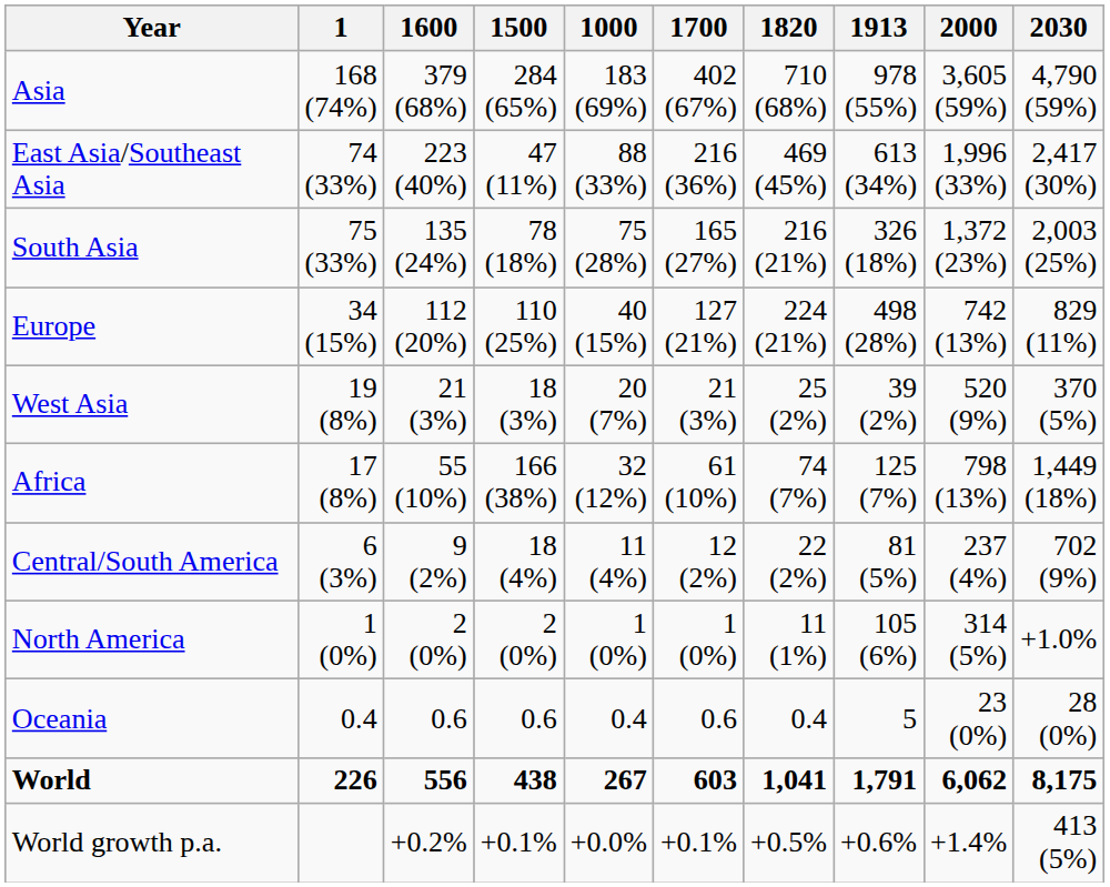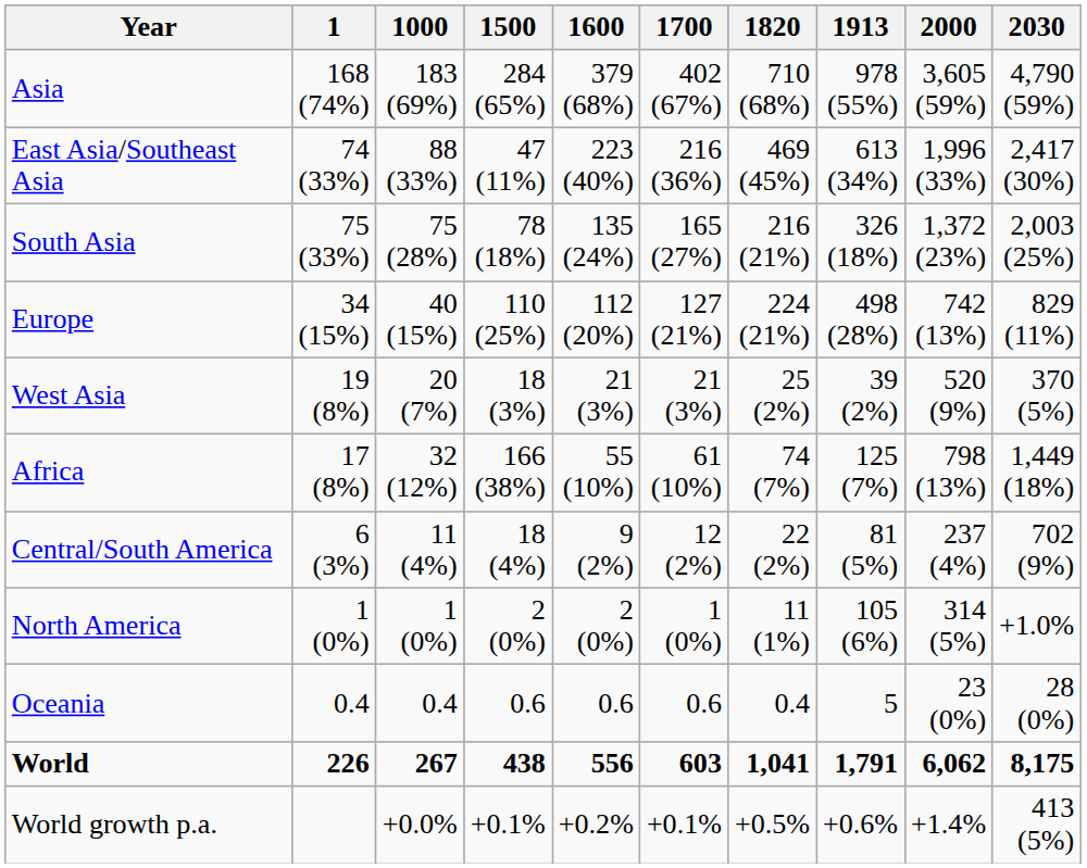columns swapped: 1000 <-> 1600
